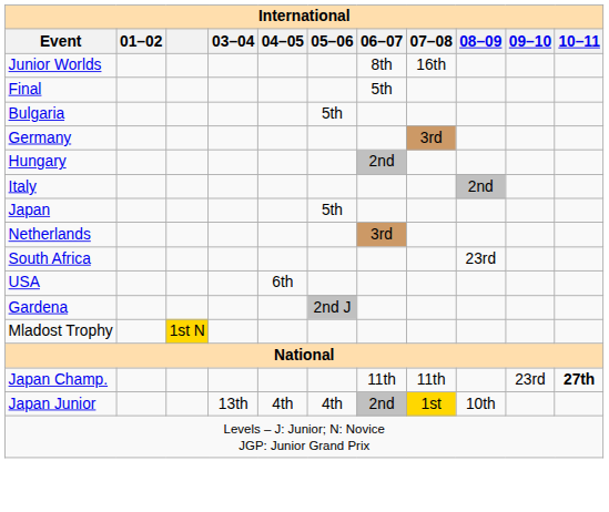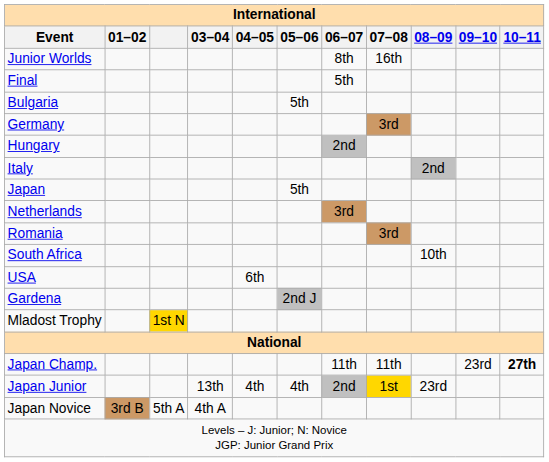+ row: Romania | 3rd
South Africa | 08–09: 23rd -> 10th
Japan Junior | 08–09: 10th -> 23rd
+ row: Japan Novice | 3rd B | 5th A | 4th A
